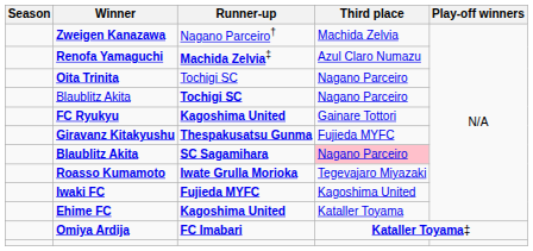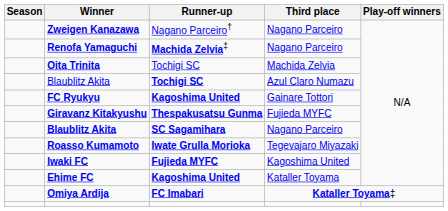Zweigen Kanazawa | Third place: Machida Zelvia -> Nagano Parceiro
Renofa Yamaguchi | Third place: Azul Claro Numazu -> Nagano Parceiro
Oita Trinita | Third place: Nagano Parceiro -> Machida Zelvia
Blaublitz Akita / Tochigi SC | Third place: Nagano Parceiro -> Azul Claro Numazu
Blaublitz Akita / SC Sagamihara | Third place: pink background -> no background
